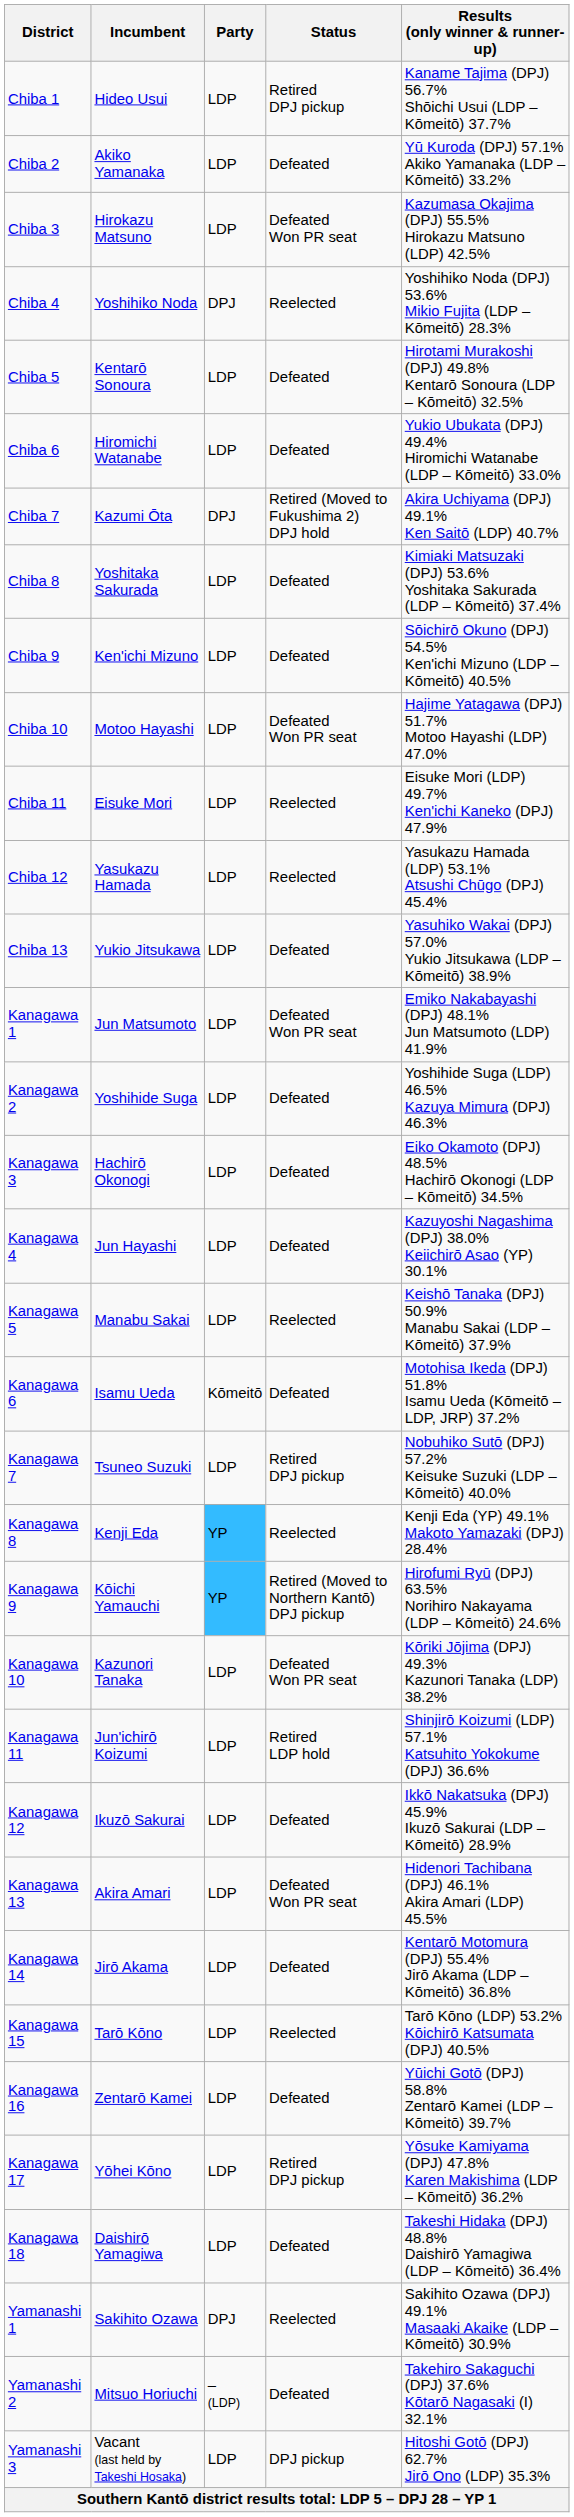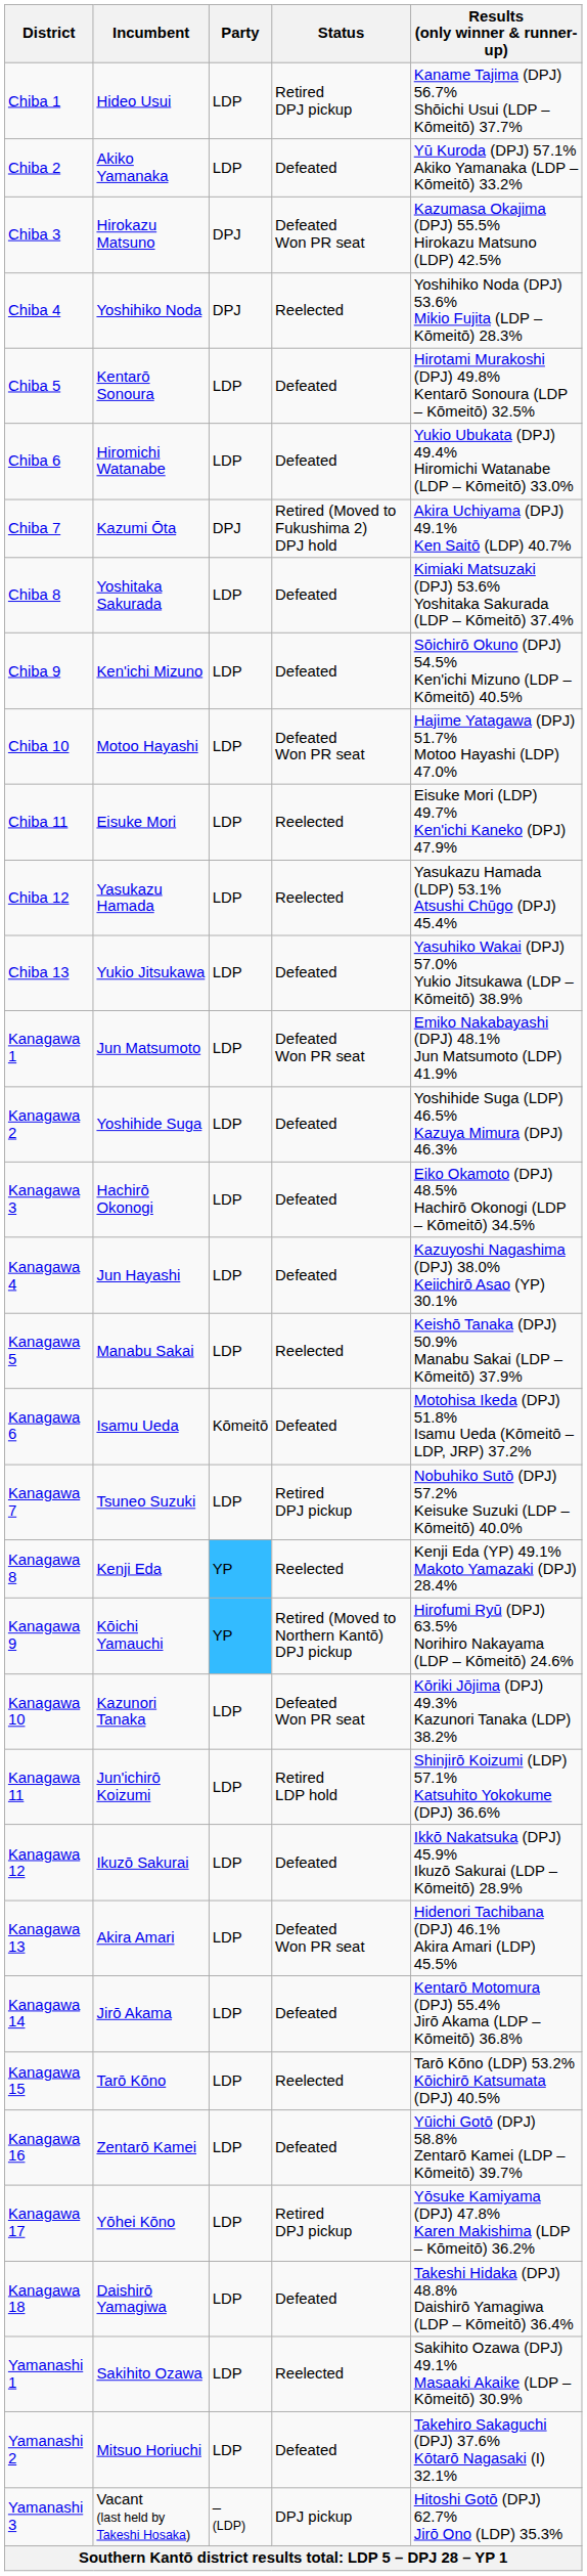Chiba 3 | Party: LDP -> DPJ
Yamanashi 1 | Party: DPJ -> LDP
Yamanashi 2 | Party: – (LDP) -> LDP
Yamanashi 3 | Party: LDP -> – (LDP)
